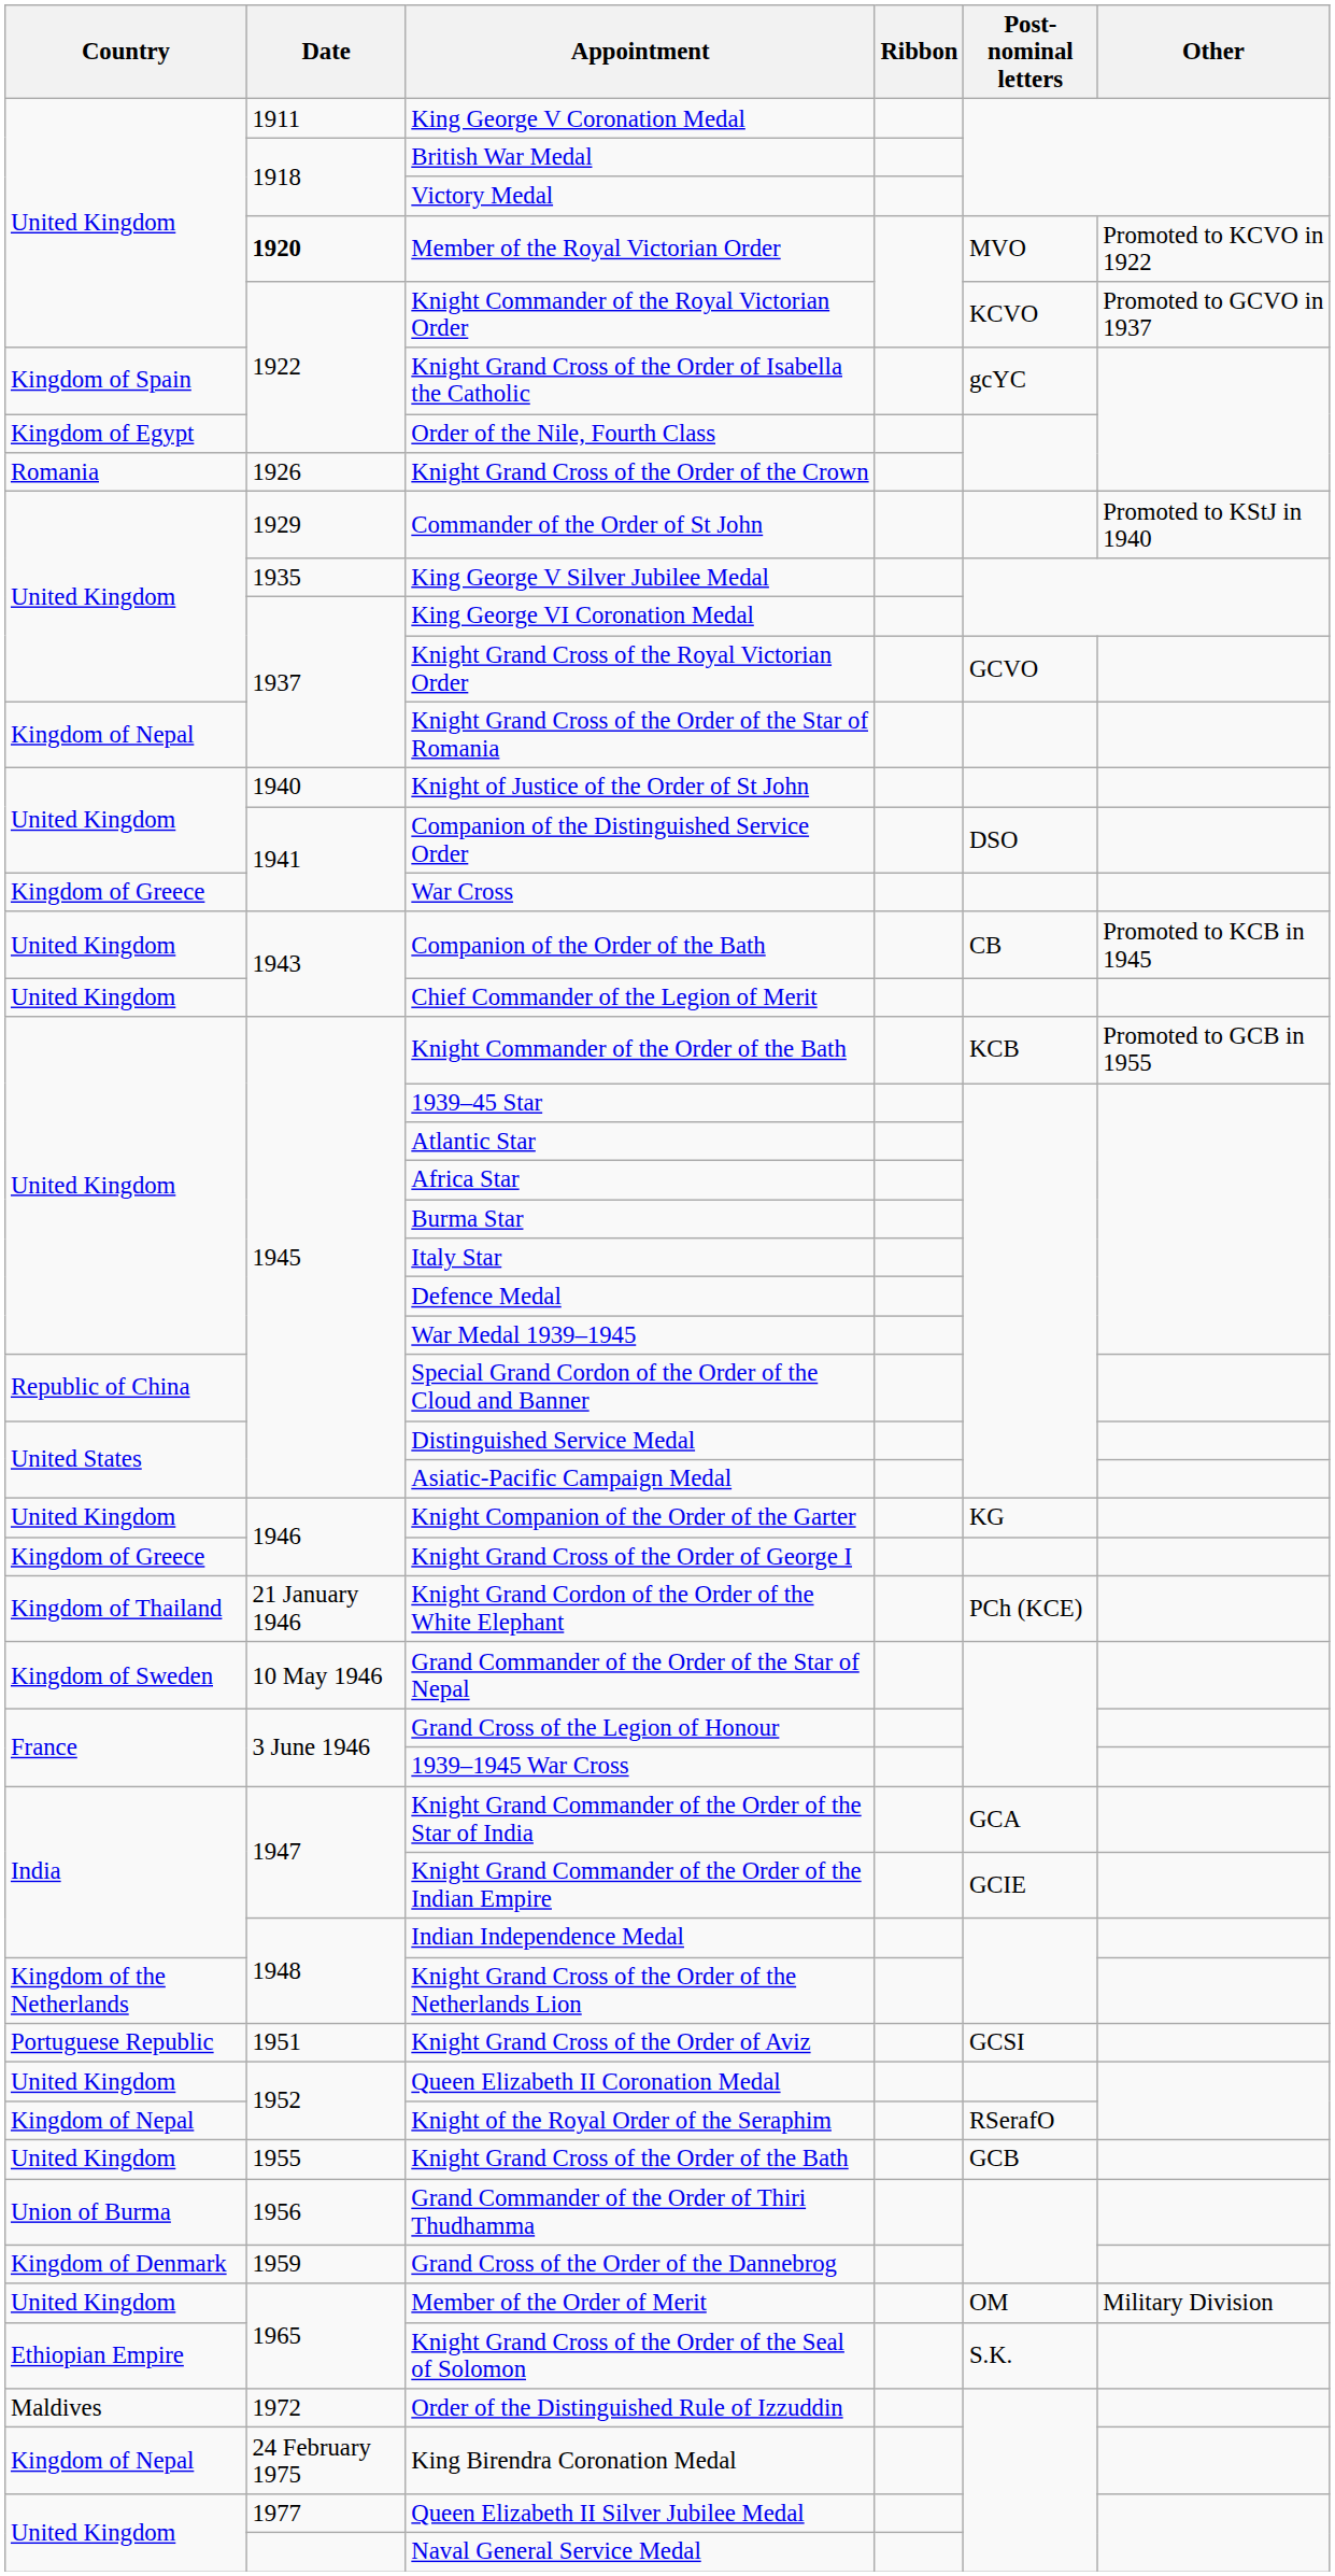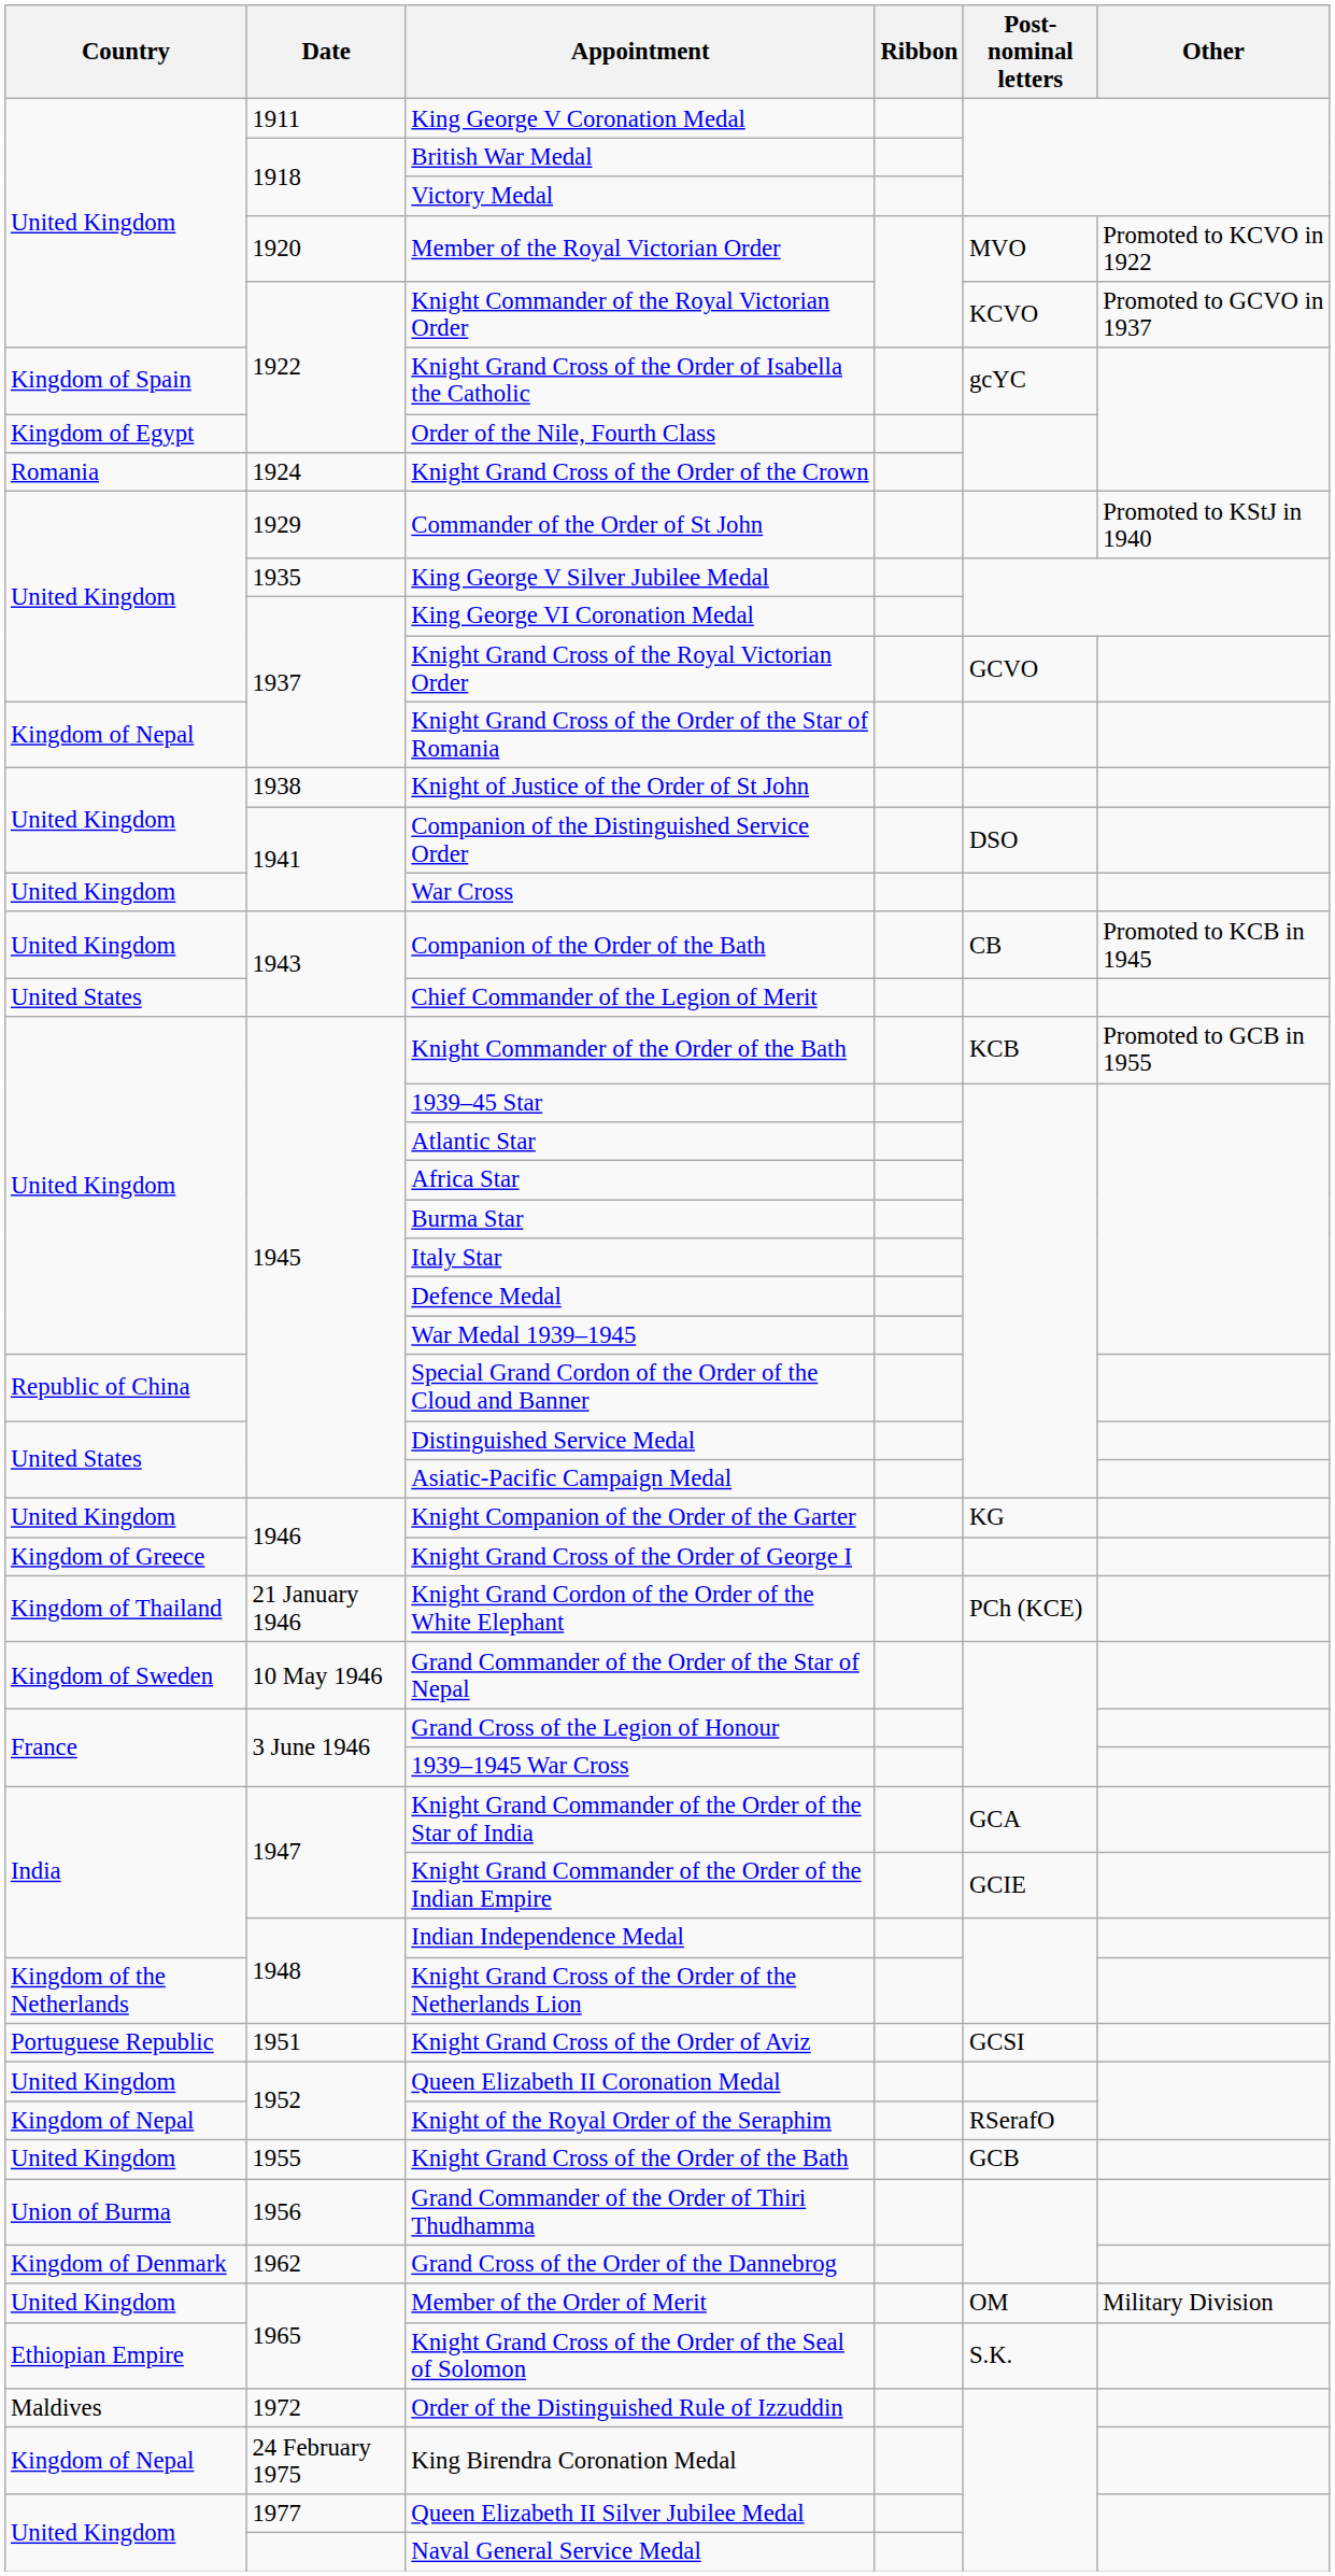Member of the Royal Victorian Order | Date: bold -> normal
Knight Grand Cross of the Order of the Crown | Date: 1926 -> 1924
Knight of Justice of the Order of St John | Date: 1940 -> 1938
War Cross | Country: Kingdom of Greece -> United Kingdom
Chief Commander of the Legion of Merit | Country: United Kingdom -> United States
Grand Cross of the Order of the Dannebrog | Date: 1959 -> 1962
